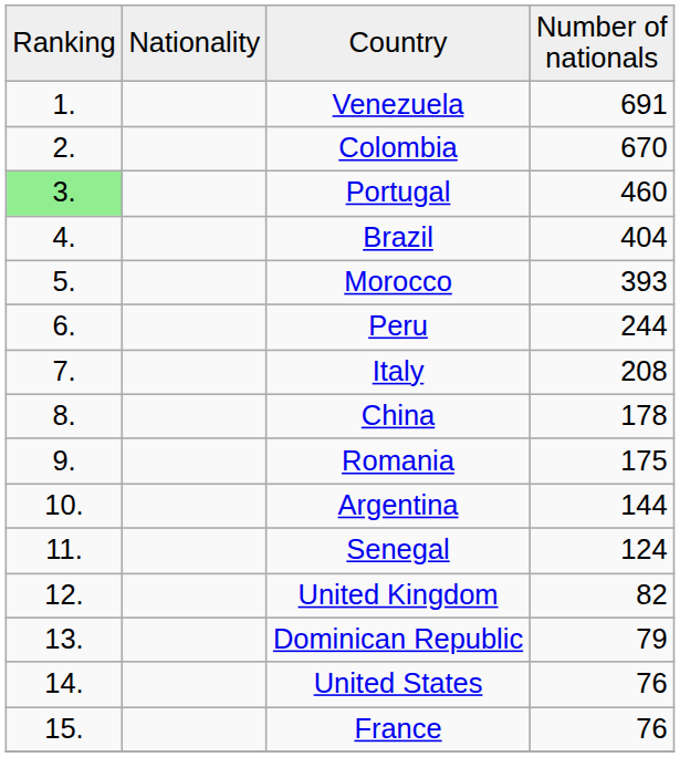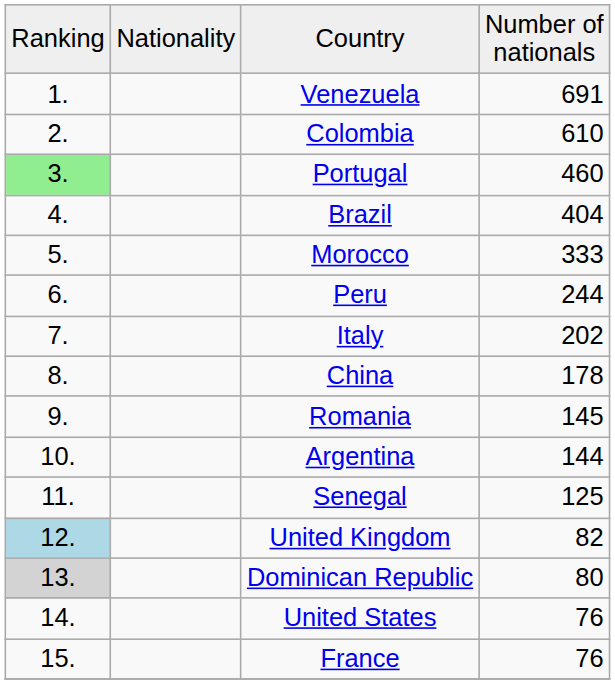Colombia | column 4: 670 -> 610
Morocco | column 4: 393 -> 333
Italy | column 4: 208 -> 202
Romania | column 4: 175 -> 145
Senegal | column 4: 124 -> 125
United Kingdom | column 1: no background -> lightblue background
Dominican Republic | column 1: no background -> lightgrey background
Dominican Republic | column 4: 79 -> 80
